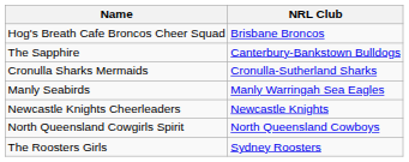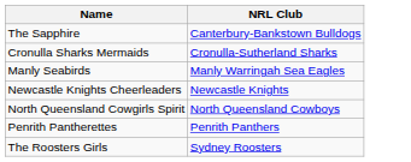- row: Hog's Breath Cafe Broncos Cheer Squad | Brisbane Broncos
+ row: Penrith Pantherettes | Penrith Panthers
